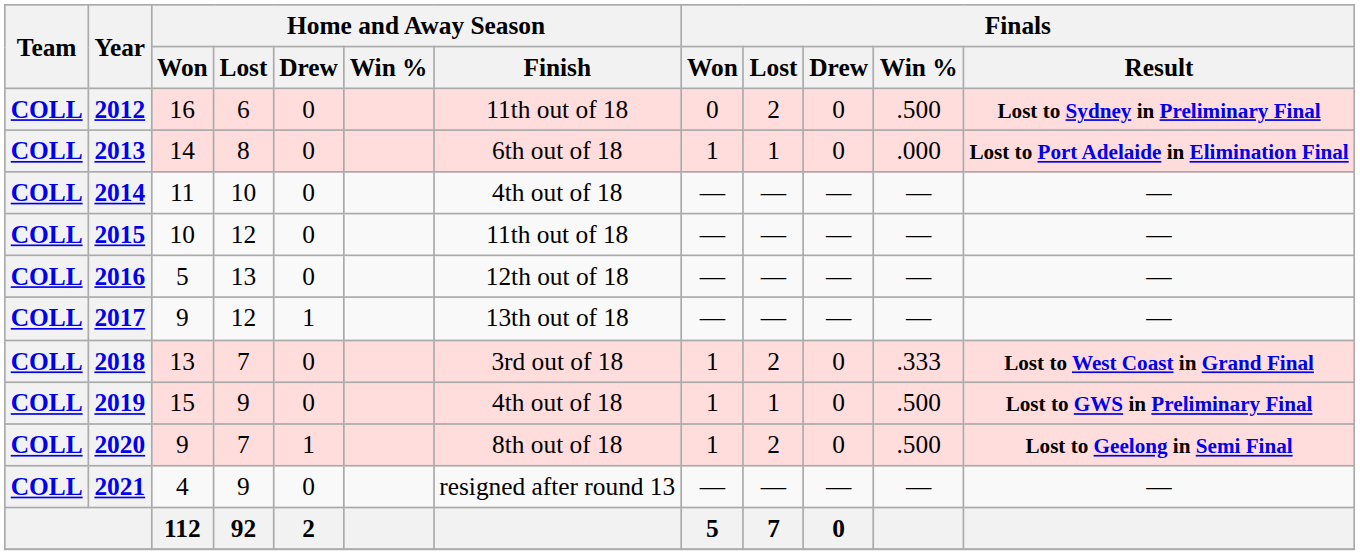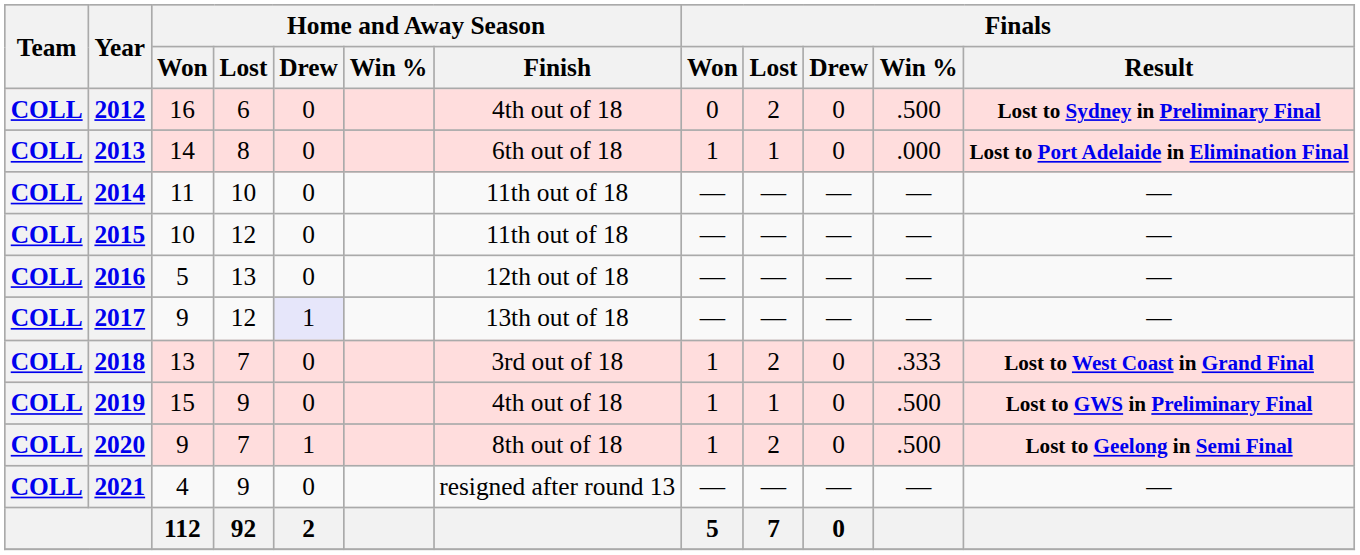2012 | Home and Away Season / Finish: 11th out of 18 -> 4th out of 18
2014 | Home and Away Season / Finish: 4th out of 18 -> 11th out of 18
2017 | Home and Away Season / Drew: no background -> lavender background
